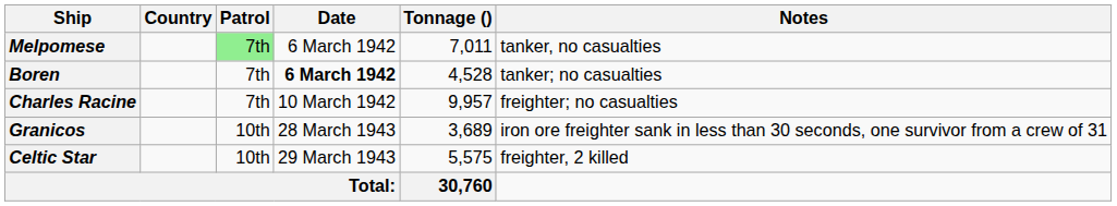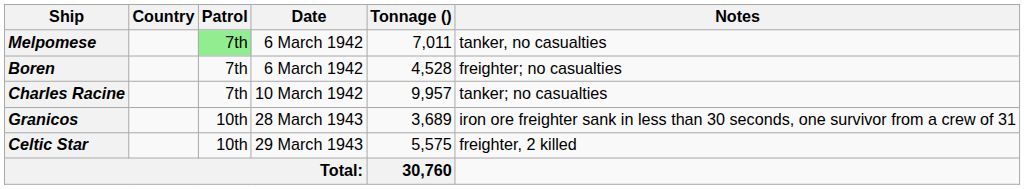Boren | Date: bold -> normal
Boren | Notes: tanker; no casualties -> freighter; no casualties
Charles Racine | Notes: freighter; no casualties -> tanker; no casualties
